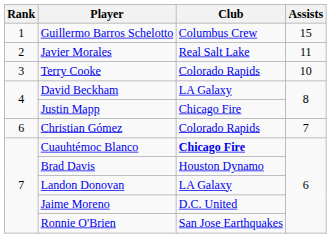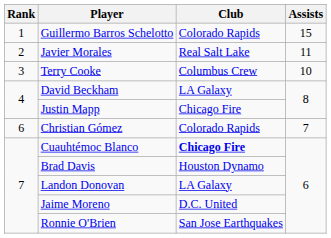Guillermo Barros Schelotto | Club: Columbus Crew -> Colorado Rapids
Terry Cooke | Club: Colorado Rapids -> Columbus Crew
